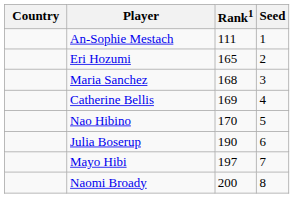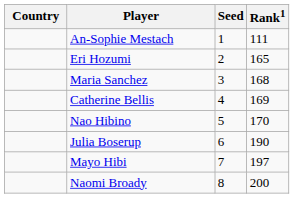columns swapped: Rank1 <-> Seed
